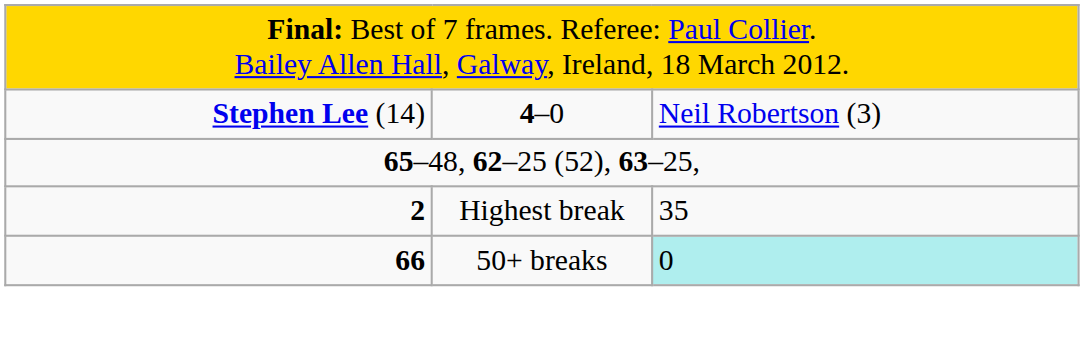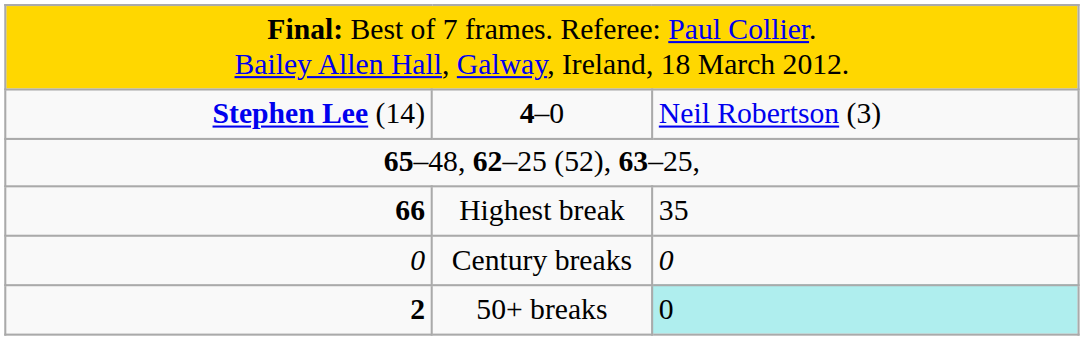Highest break | column 1: 2 -> 66
+ row: 0 | Century breaks | 0
50+ breaks | column 1: 66 -> 2
